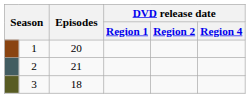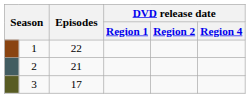1 | Episodes: 20 -> 22
3 | Episodes: 18 -> 17
